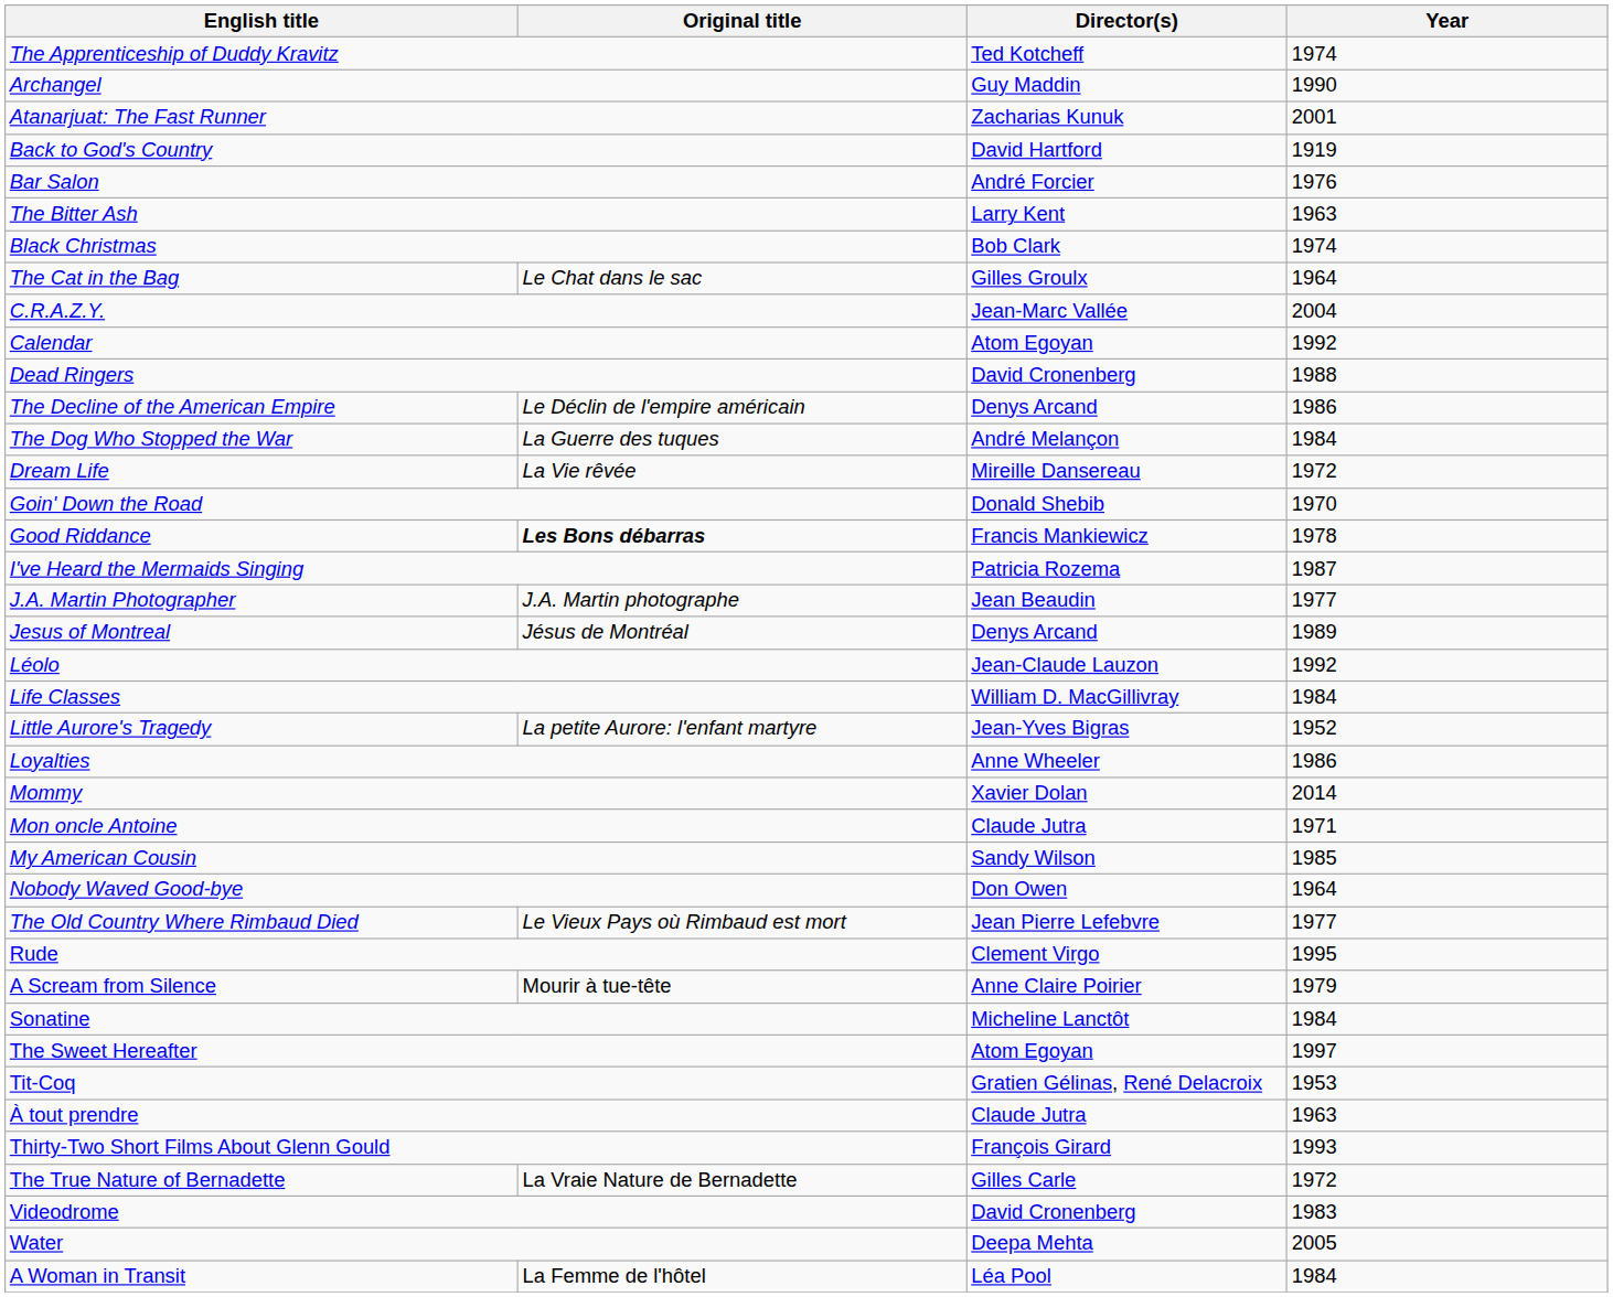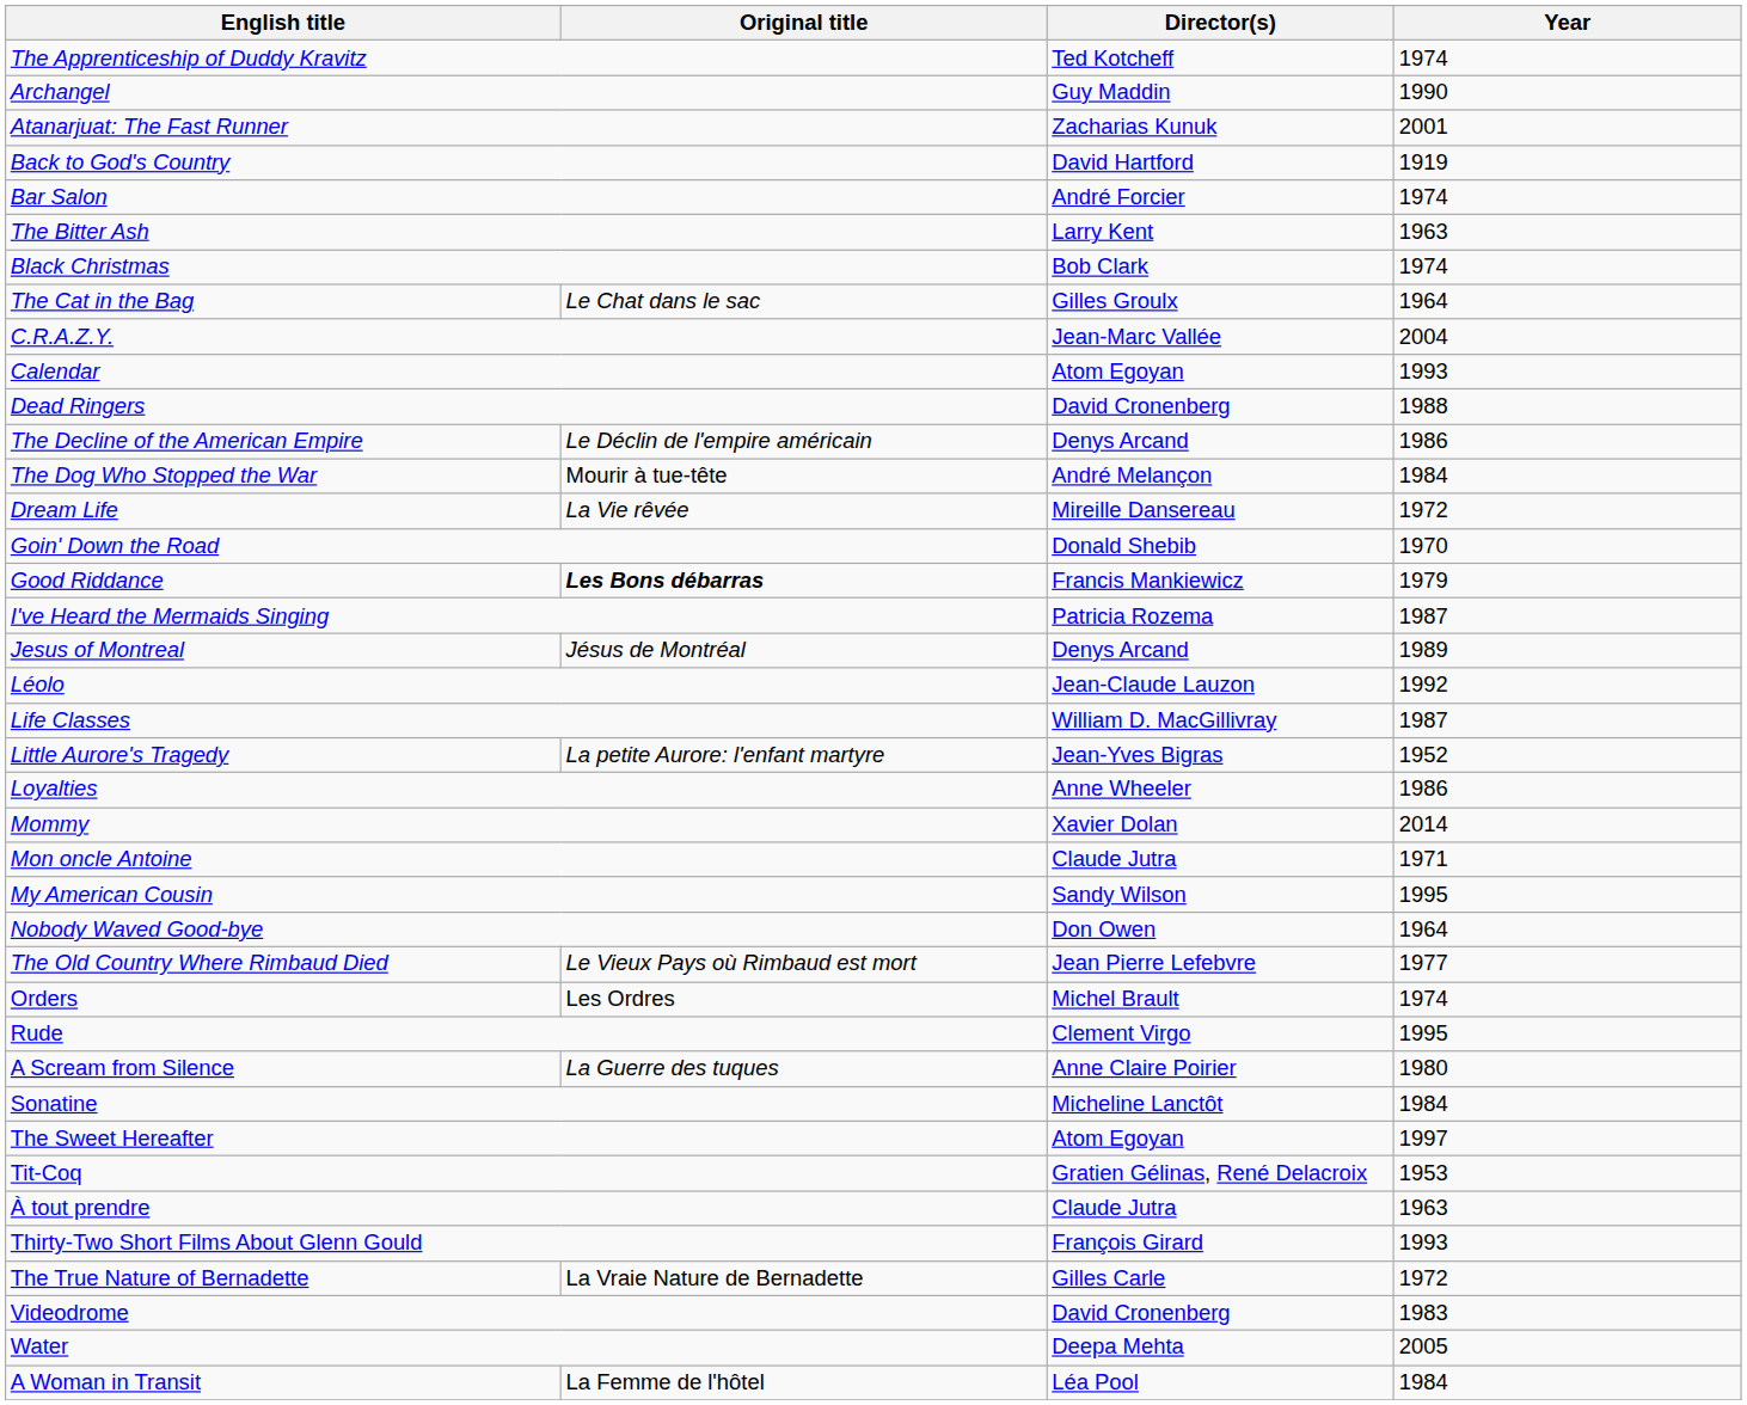Bar Salon | Year: 1976 -> 1974
Calendar | Year: 1992 -> 1993
The Dog Who Stopped the War | Original title: La Guerre des tuques -> Mourir à tue-tête
Good Riddance | Year: 1978 -> 1979
- row: J.A. Martin Photographer | J.A. Martin photographe | Jean Beaudin | 1977
Life Classes | Year: 1984 -> 1987
My American Cousin | Year: 1985 -> 1995
+ row: Orders | Les Ordres | Michel Brault | 1974
A Scream from Silence | Original title: Mourir à tue-tête -> La Guerre des tuques
A Scream from Silence | Year: 1979 -> 1980
